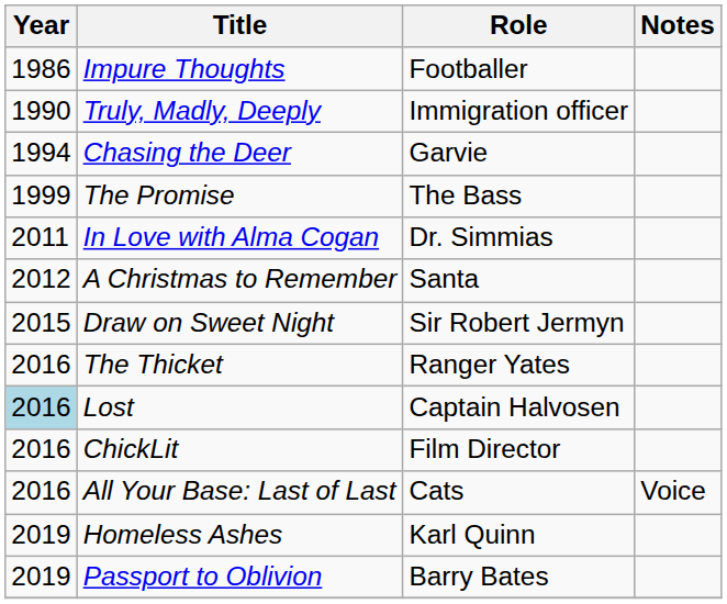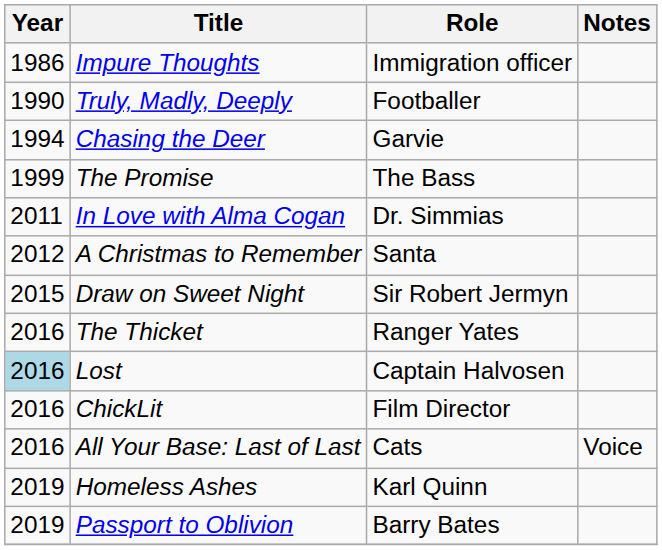Impure Thoughts | Role: Footballer -> Immigration officer
Truly, Madly, Deeply | Role: Immigration officer -> Footballer
